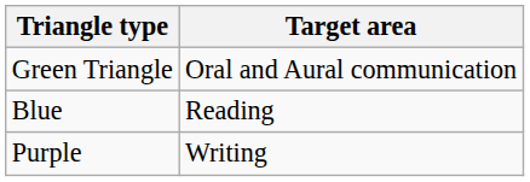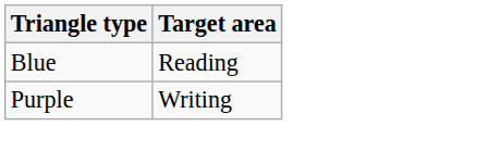- row: Green Triangle | Oral and Aural communication
